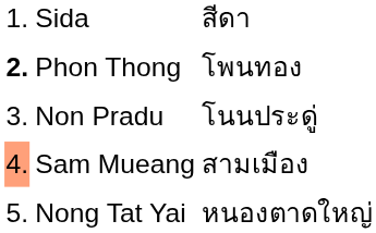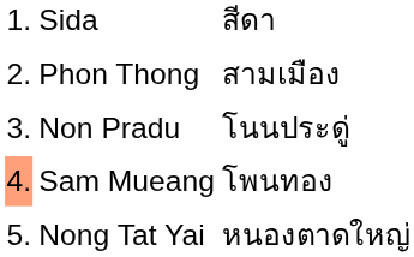Phon Thong | column 1: bold -> normal
Phon Thong | column 3: โพนทอง -> สามเมือง
Sam Mueang | column 3: สามเมือง -> โพนทอง
